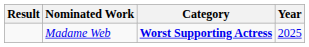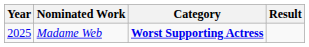columns swapped: Year <-> Result
